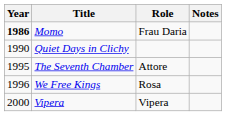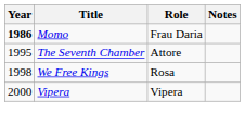- row: 1990 | Quiet Days in Clichy
We Free Kings | Year: 1996 -> 1998
